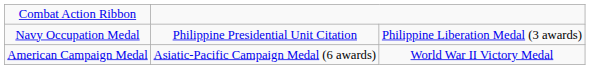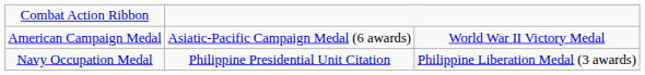rows swapped: American Campaign Medal <-> Navy Occupation Medal
